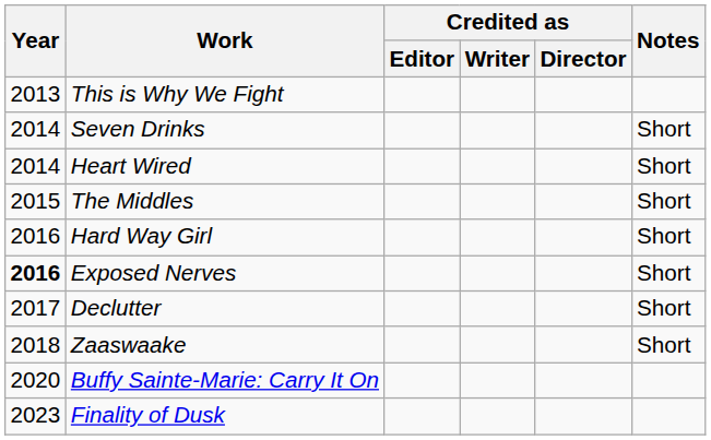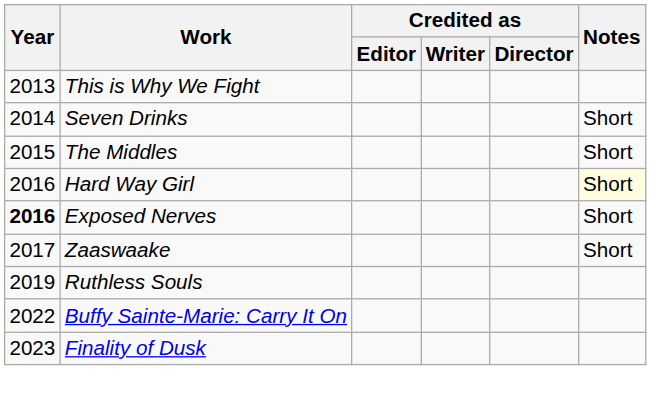- row: 2014 | Heart Wired | Short
Hard Way Girl | Notes: no background -> lightyellow background
- row: 2017 | Declutter | Short
Zaaswaake | Year: 2018 -> 2017
+ row: 2019 | Ruthless Souls
Buffy Sainte-Marie: Carry It On | Year: 2020 -> 2022
